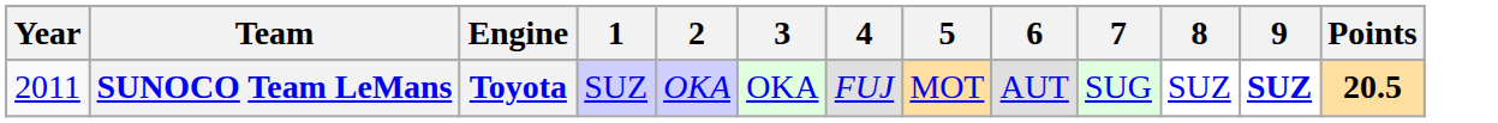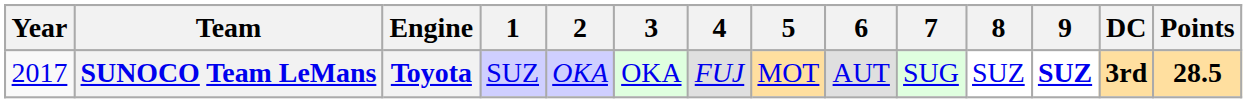+ column: DC | 3rd
SUNOCO Team LeMans | Year: 2011 -> 2017
SUNOCO Team LeMans | Points: 20.5 -> 28.5
